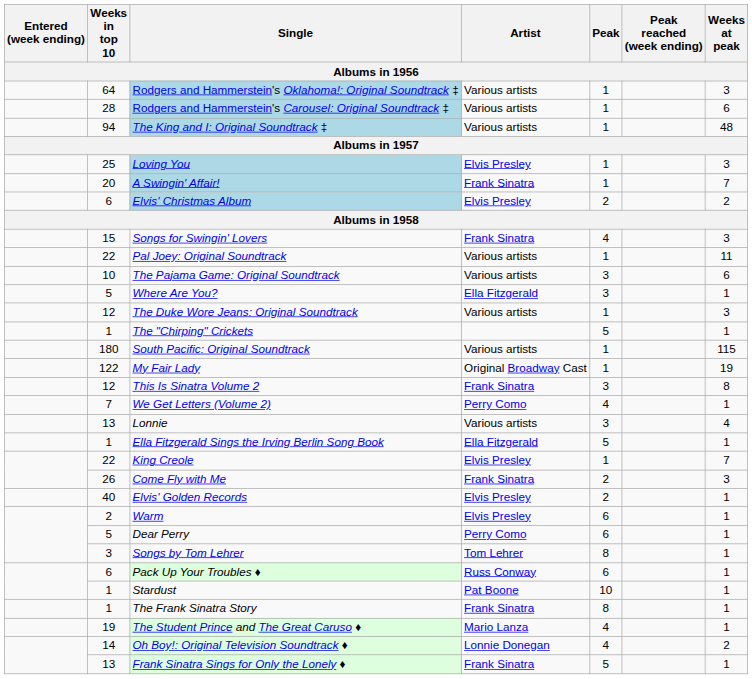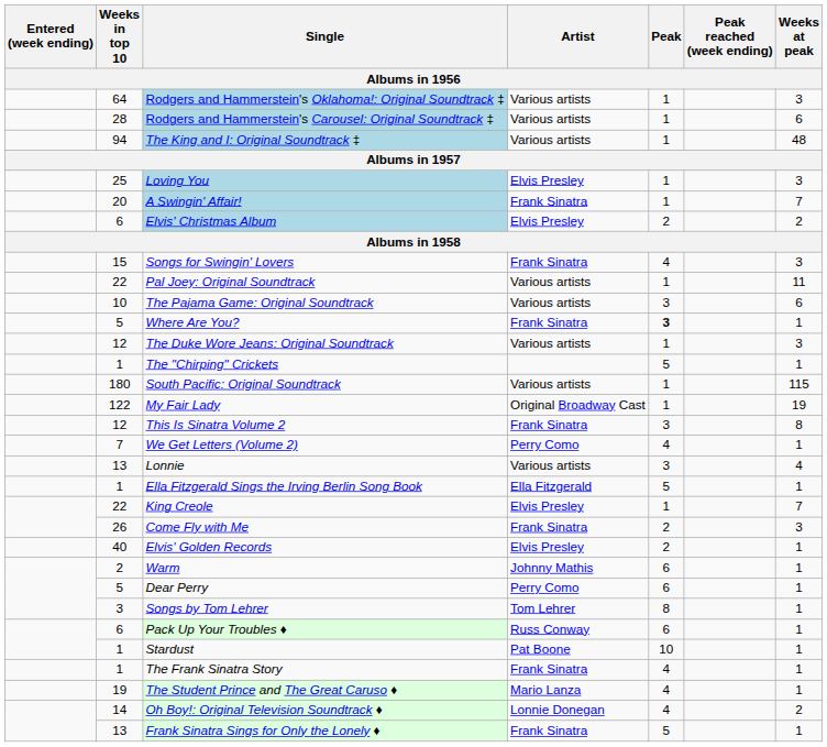Where Are You? | Artist: Ella Fitzgerald -> Frank Sinatra
Where Are You? | Peak: normal -> bold
Warm | Artist: Elvis Presley -> Johnny Mathis
The Frank Sinatra Story | Peak: 8 -> 4
